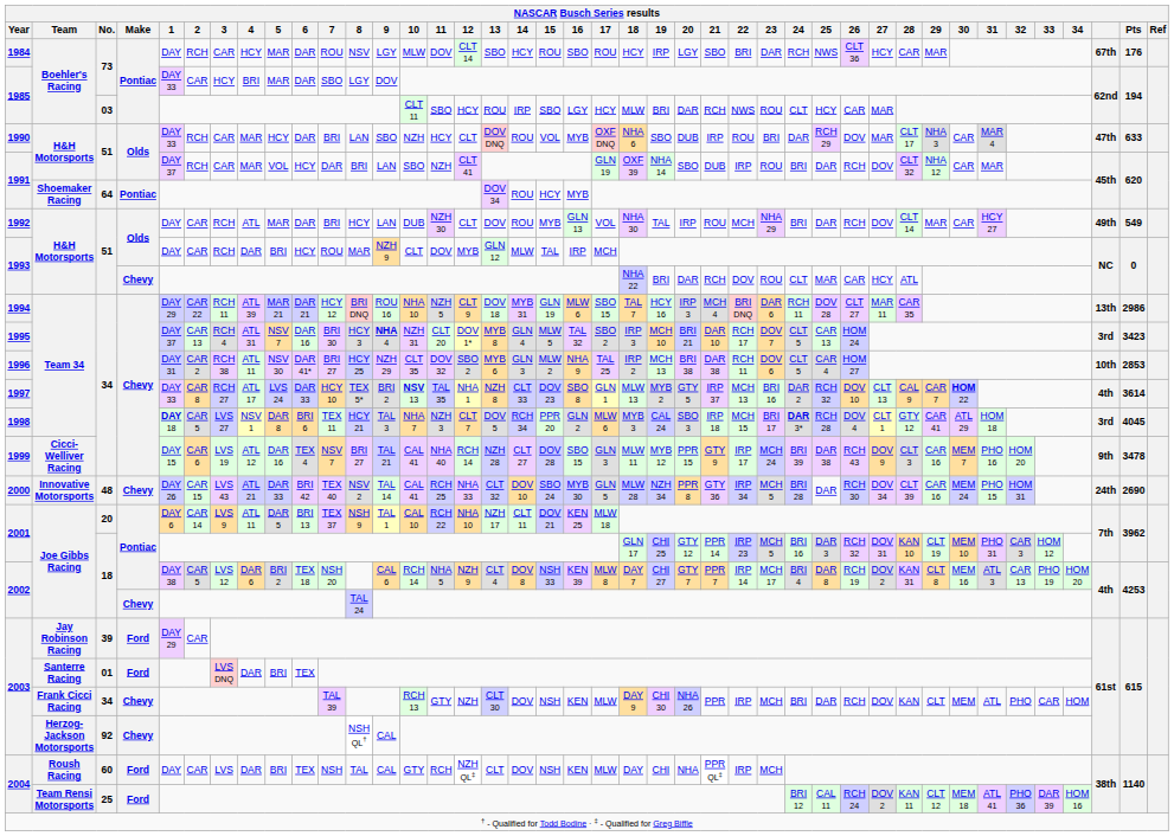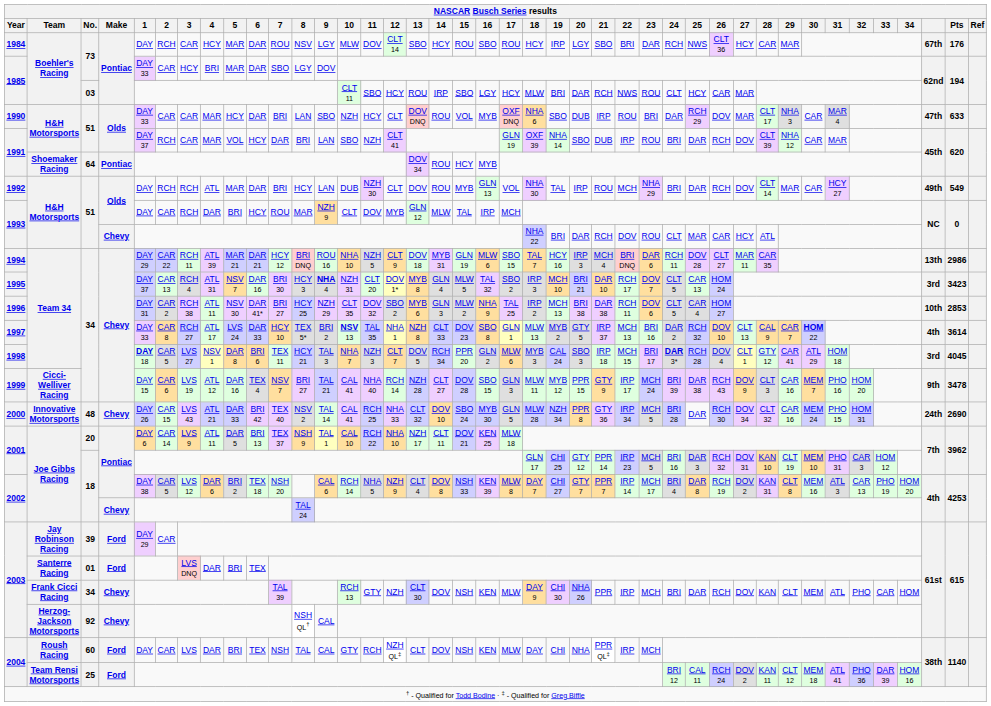1990 | 2: RCH -> CAR
1991 / 51 | 28: CLT 32 -> CLT 39
1992 | 2: CAR -> RCH
2000 | 28: CLT 39 -> CLT 32
